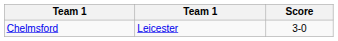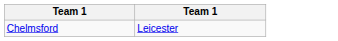- column: Score | 3-0
